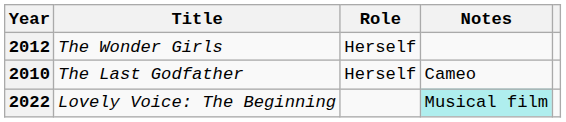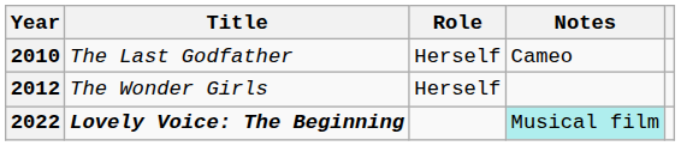rows swapped: 2010 <-> 2012
2022 | Title: normal -> bold
